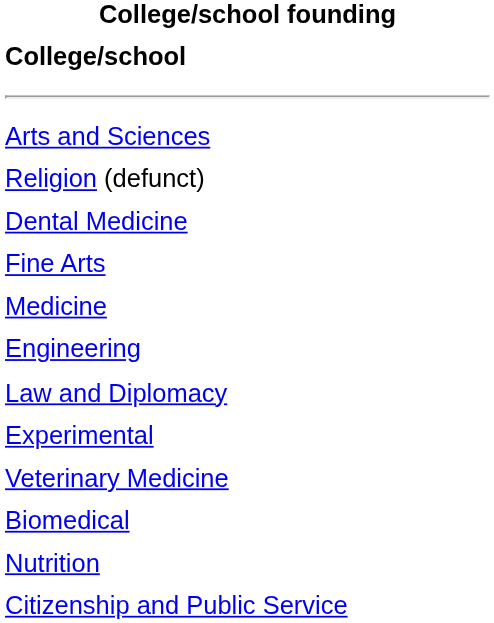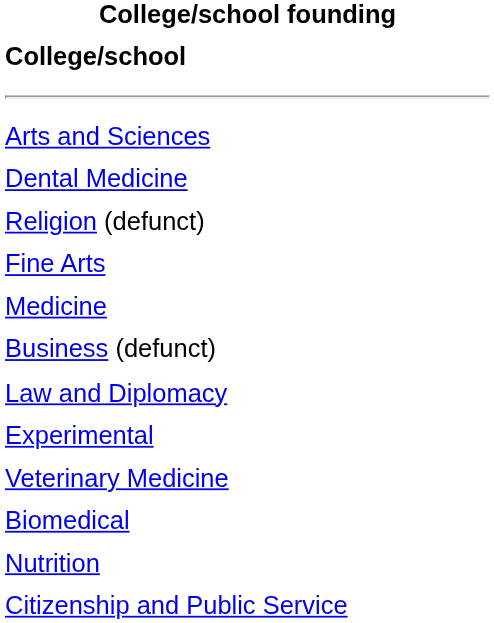rows swapped: Dental Medicine <-> Religion (defunct)
- row: Engineering
+ row: Business (defunct)
